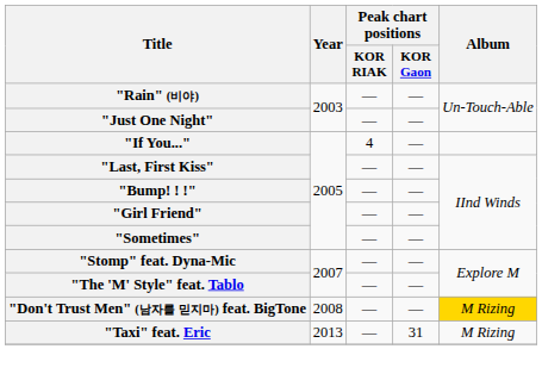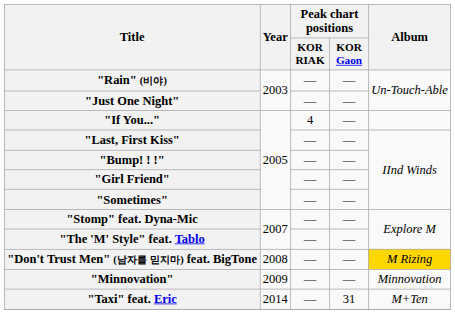+ row: "Minnovation" | 2009 | — | — | Minnovation
"Taxi" feat. Eric | Year: 2013 -> 2014
"Taxi" feat. Eric | Album: M Rizing -> M+Ten
